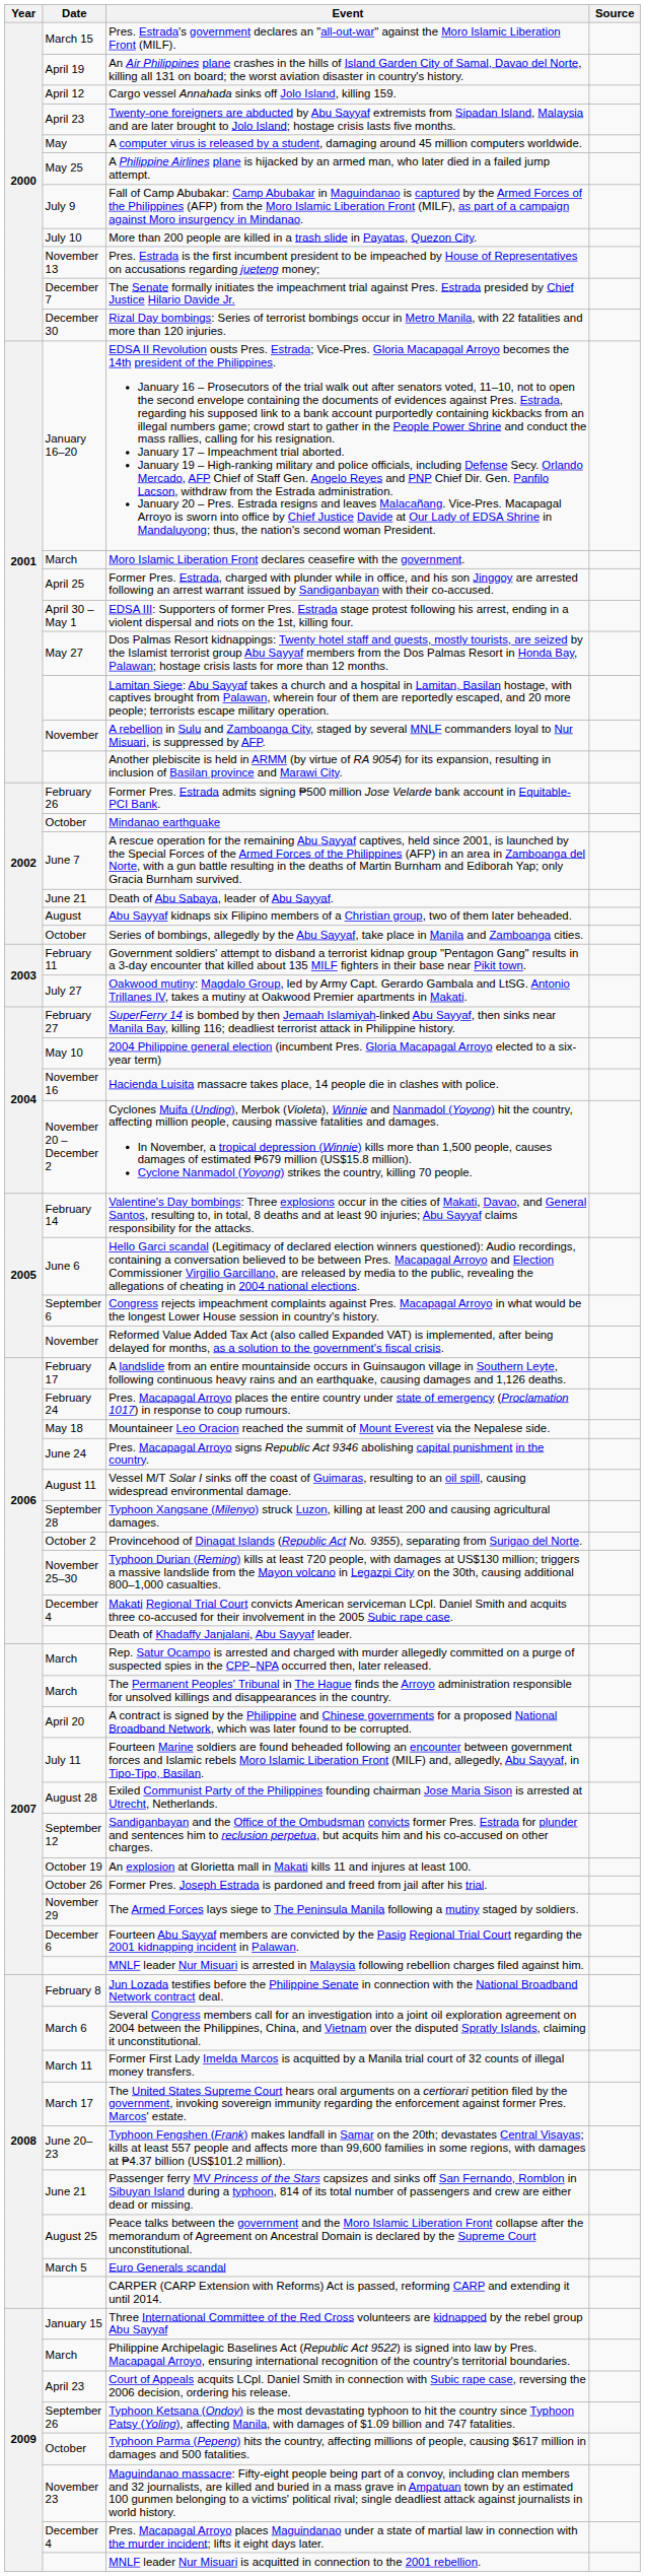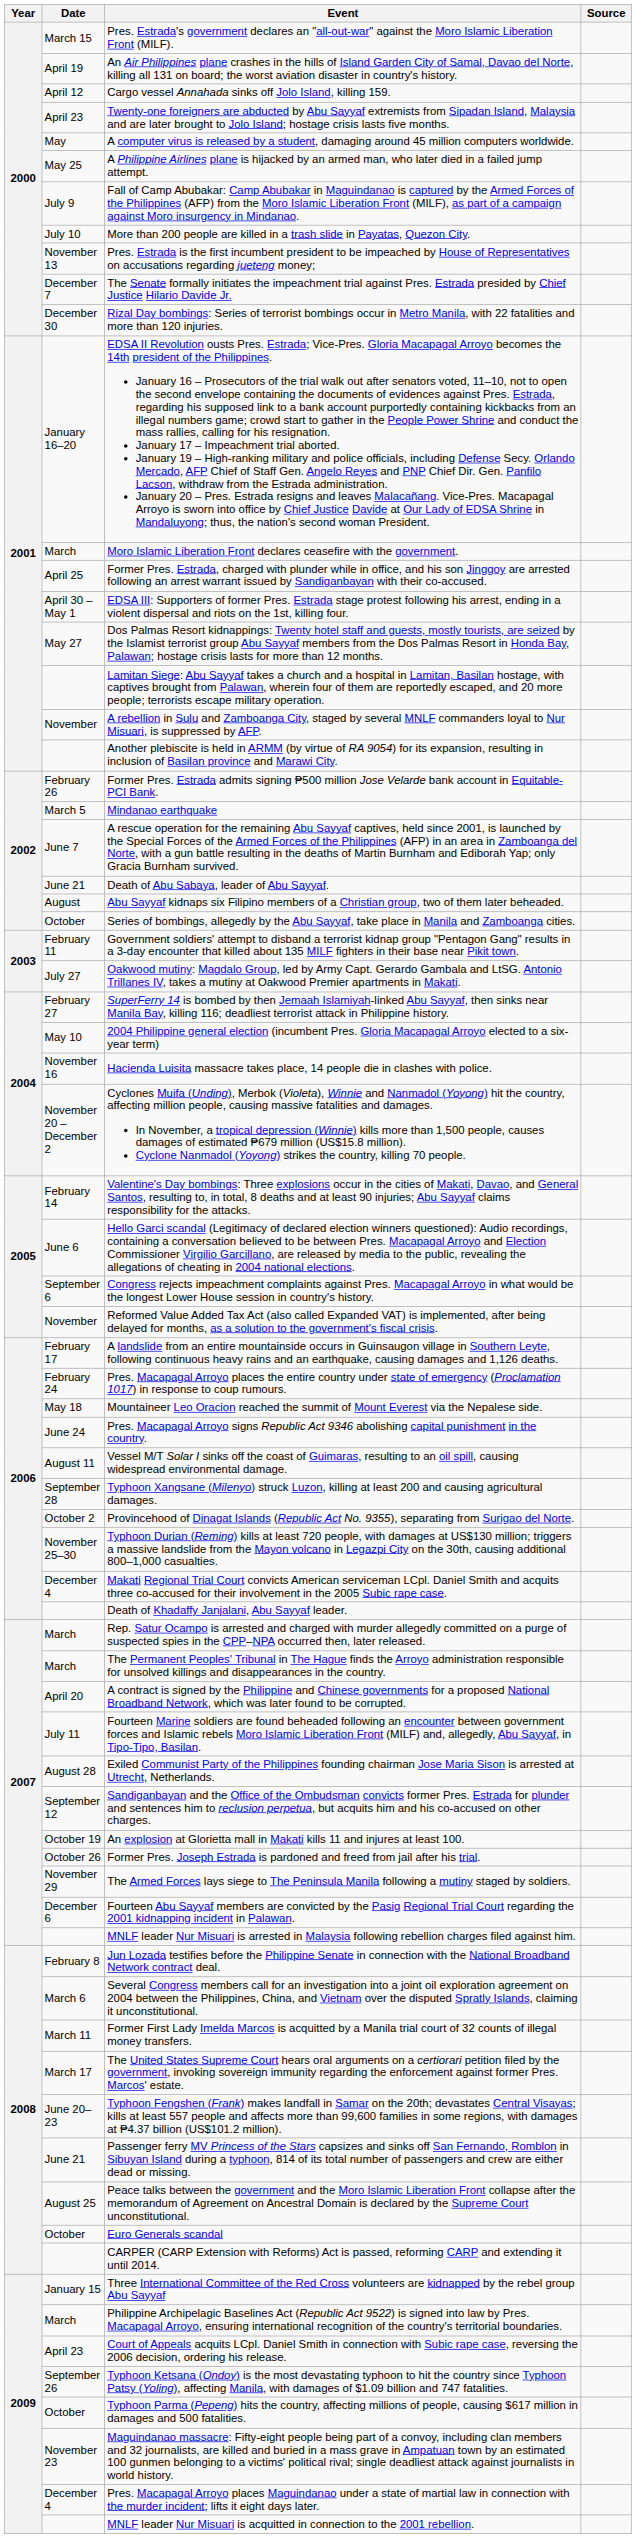Mindanao earthquake | Date: October -> March 5
Euro Generals scandal | Date: March 5 -> October
